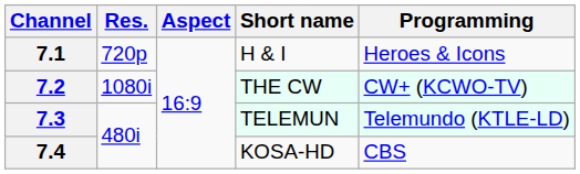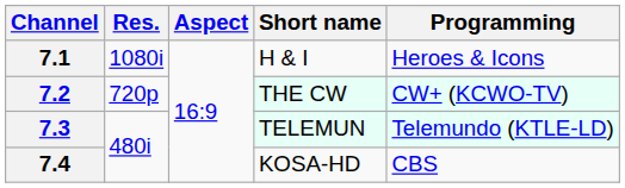7.1 | Res.: 720p -> 1080i
7.2 | Res.: 1080i -> 720p
